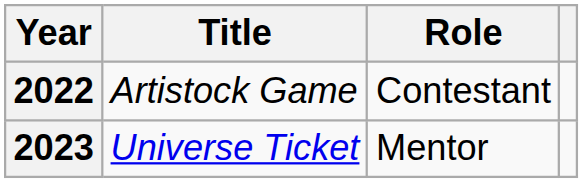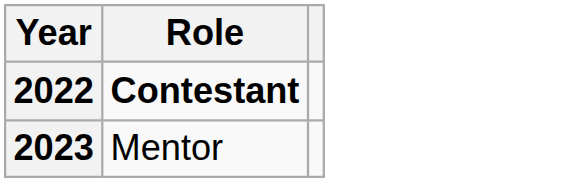- column: Title | Artistock Game | Universe Ticket
2022 | Role: normal -> bold
